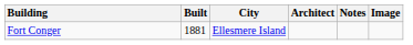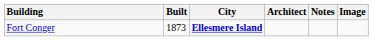Fort Conger | Built: 1881 -> 1873
Fort Conger | City: normal -> bold
